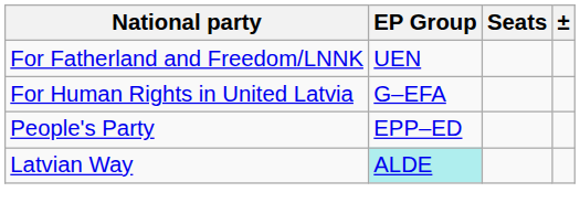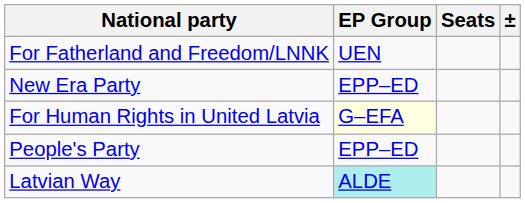+ row: New Era Party | EPP–ED
For Human Rights in United Latvia | EP Group: no background -> lightyellow background
